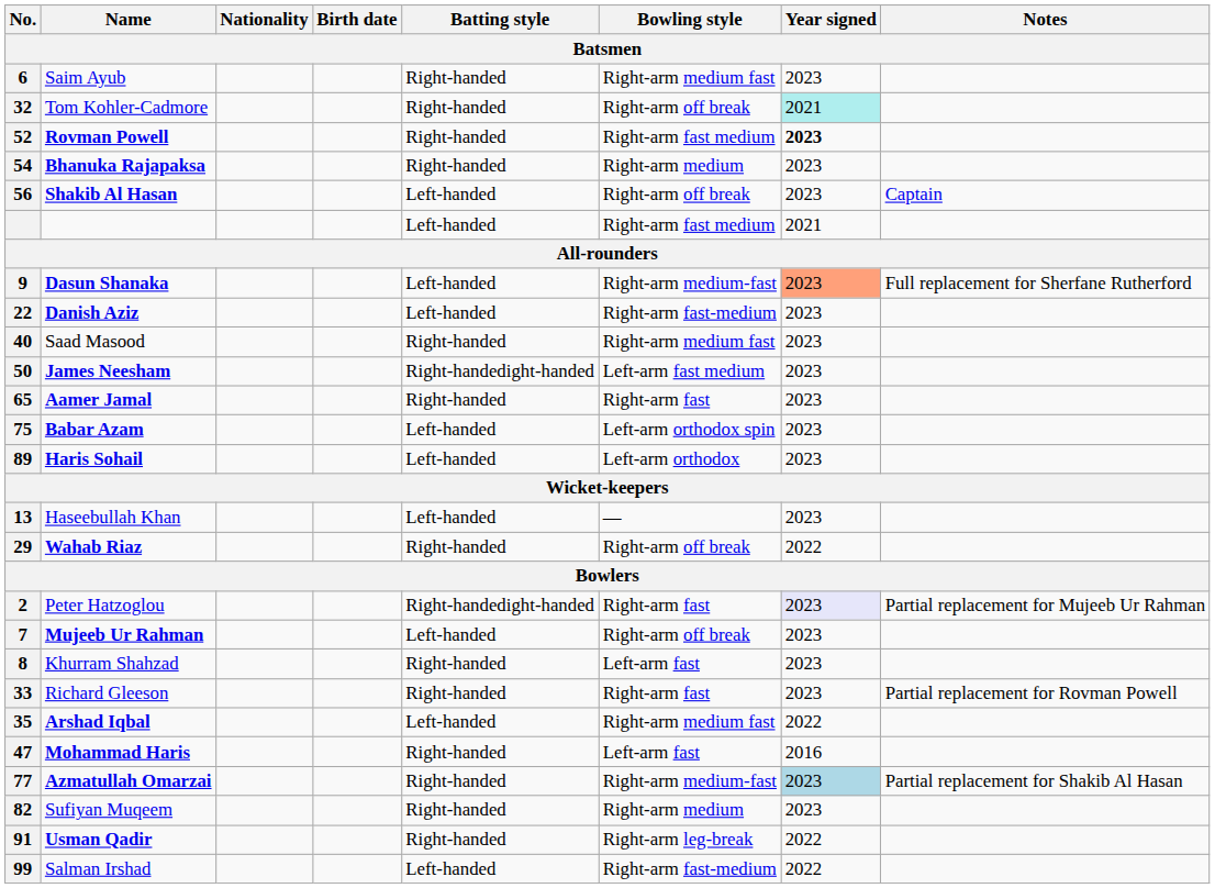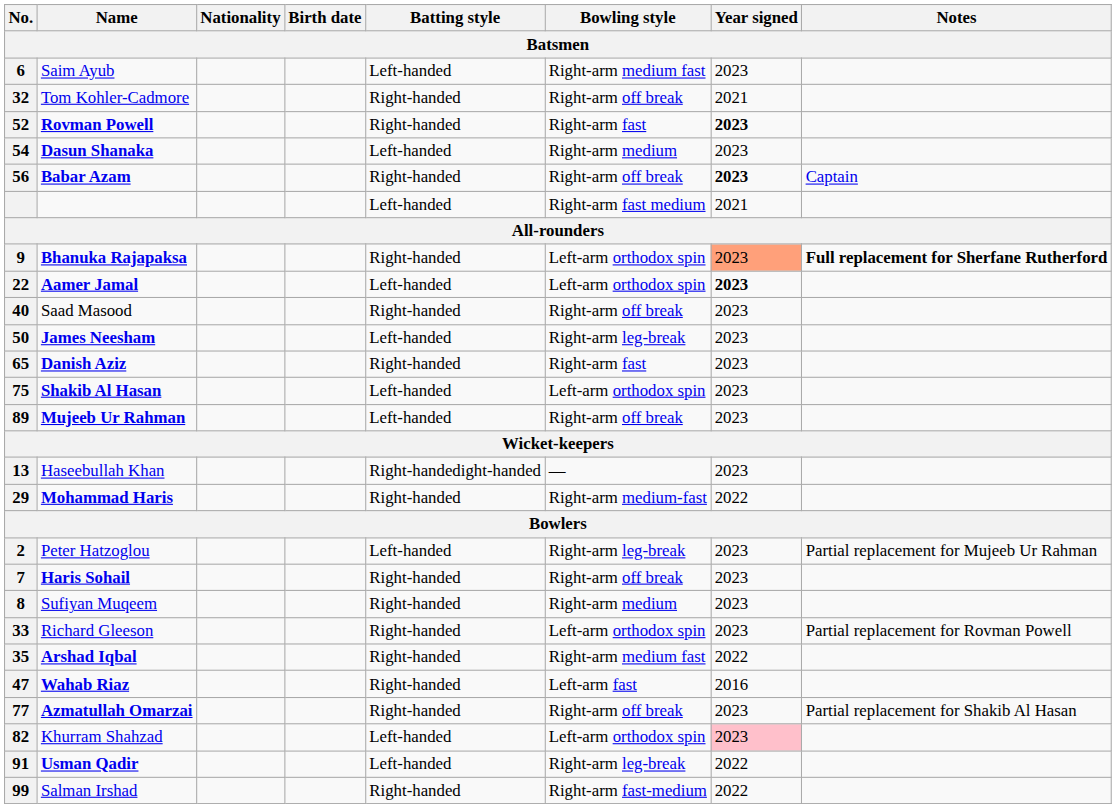6 | Batting style: Right-handed -> Left-handed
32 | Year signed: paleturquoise background -> no background
52 | Bowling style: Right-arm fast medium -> Right-arm fast
54 | Name: Bhanuka Rajapaksa -> Dasun Shanaka
54 | Batting style: Right-handed -> Left-handed
56 | Name: Shakib Al Hasan -> Babar Azam
56 | Batting style: Left-handed -> Right-handed
56 | Year signed: normal -> bold
9 | Name: Dasun Shanaka -> Bhanuka Rajapaksa
9 | Batting style: Left-handed -> Right-handed
9 | Bowling style: Right-arm medium-fast -> Left-arm orthodox spin
9 | Notes: normal -> bold
22 | Name: Danish Aziz -> Aamer Jamal
22 | Bowling style: Right-arm fast-medium -> Left-arm orthodox spin
22 | Year signed: normal -> bold
40 | Bowling style: Right-arm medium fast -> Right-arm off break
50 | Batting style: Right-handedight-handed -> Left-handed
50 | Bowling style: Left-arm fast medium -> Right-arm leg-break
65 | Name: Aamer Jamal -> Danish Aziz
75 | Name: Babar Azam -> Shakib Al Hasan
89 | Name: Haris Sohail -> Mujeeb Ur Rahman
89 | Bowling style: Left-arm orthodox -> Right-arm off break
13 | Batting style: Left-handed -> Right-handedight-handed
29 | Name: Wahab Riaz -> Mohammad Haris
29 | Bowling style: Right-arm off break -> Right-arm medium-fast
2 | Batting style: Right-handedight-handed -> Left-handed
2 | Bowling style: Right-arm fast -> Right-arm leg-break
2 | Year signed: lavender background -> no background
7 | Name: Mujeeb Ur Rahman -> Haris Sohail
7 | Batting style: Left-handed -> Right-handed
8 | Name: Khurram Shahzad -> Sufiyan Muqeem
8 | Bowling style: Left-arm fast -> Right-arm medium
33 | Bowling style: Right-arm fast -> Left-arm orthodox spin
35 | Batting style: Left-handed -> Right-handed
47 | Name: Mohammad Haris -> Wahab Riaz
77 | Bowling style: Right-arm medium-fast -> Right-arm off break
77 | Year signed: lightblue background -> no background
82 | Name: Sufiyan Muqeem -> Khurram Shahzad
82 | Batting style: Right-handed -> Left-handed
82 | Bowling style: Right-arm medium -> Left-arm orthodox spin
82 | Year signed: no background -> pink background
91 | Batting style: Right-handed -> Left-handed
99 | Batting style: Left-handed -> Right-handed
